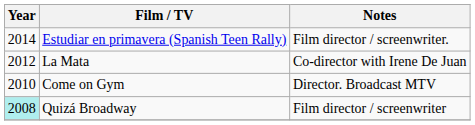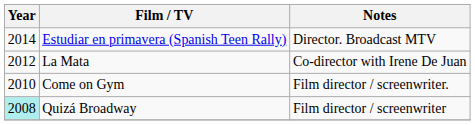Estudiar en primavera (Spanish Teen Rally) | Notes: Film director / screenwriter. -> Director. Broadcast MTV
Come on Gym | Notes: Director. Broadcast MTV -> Film director / screenwriter.
